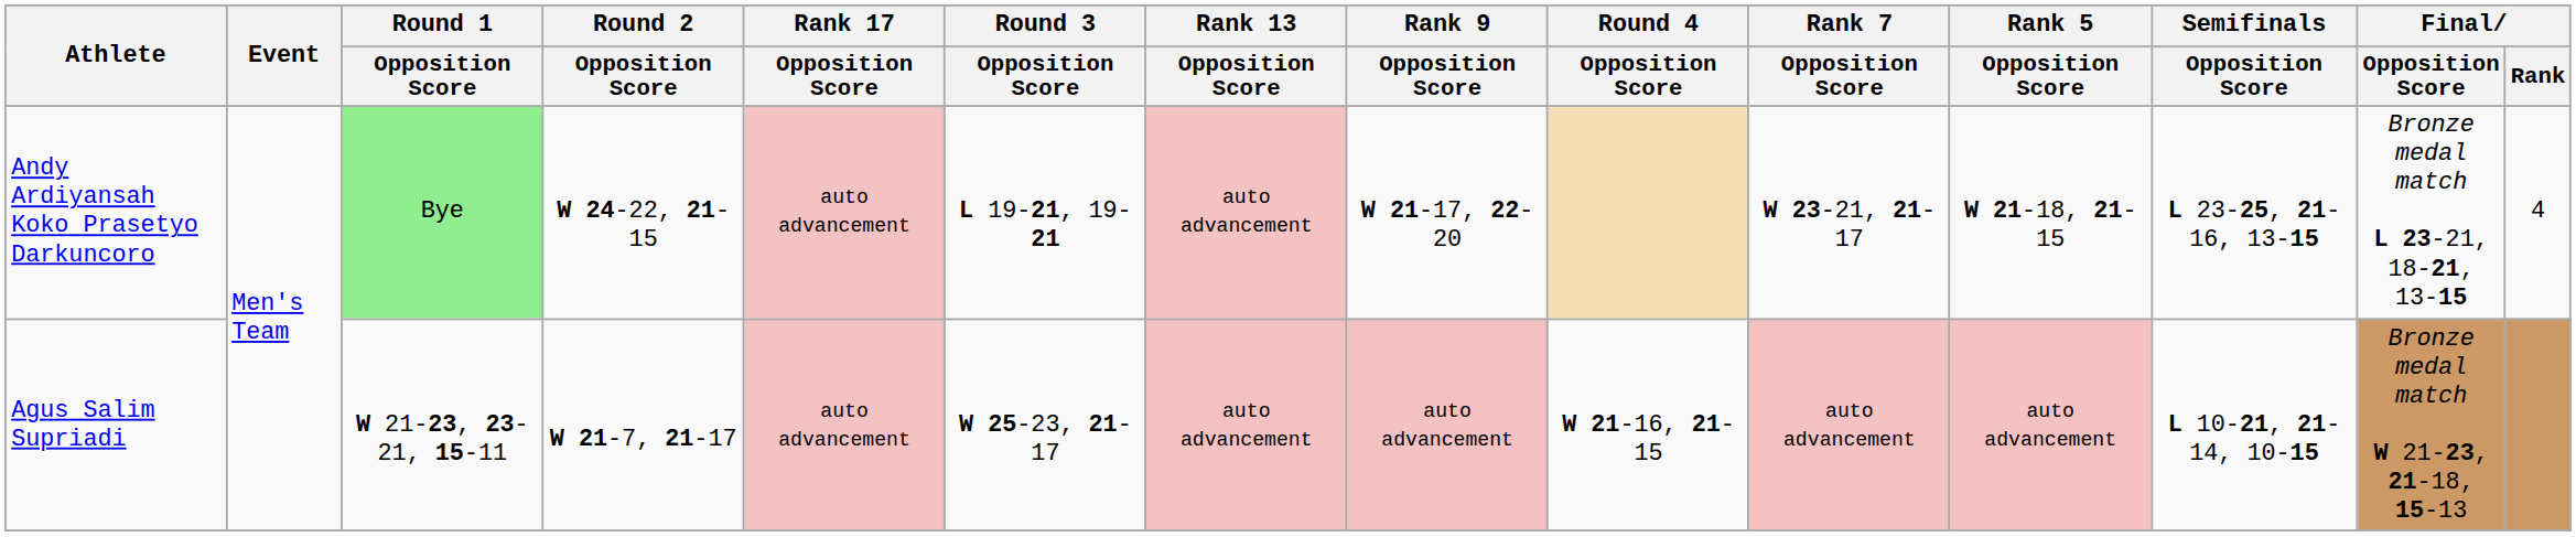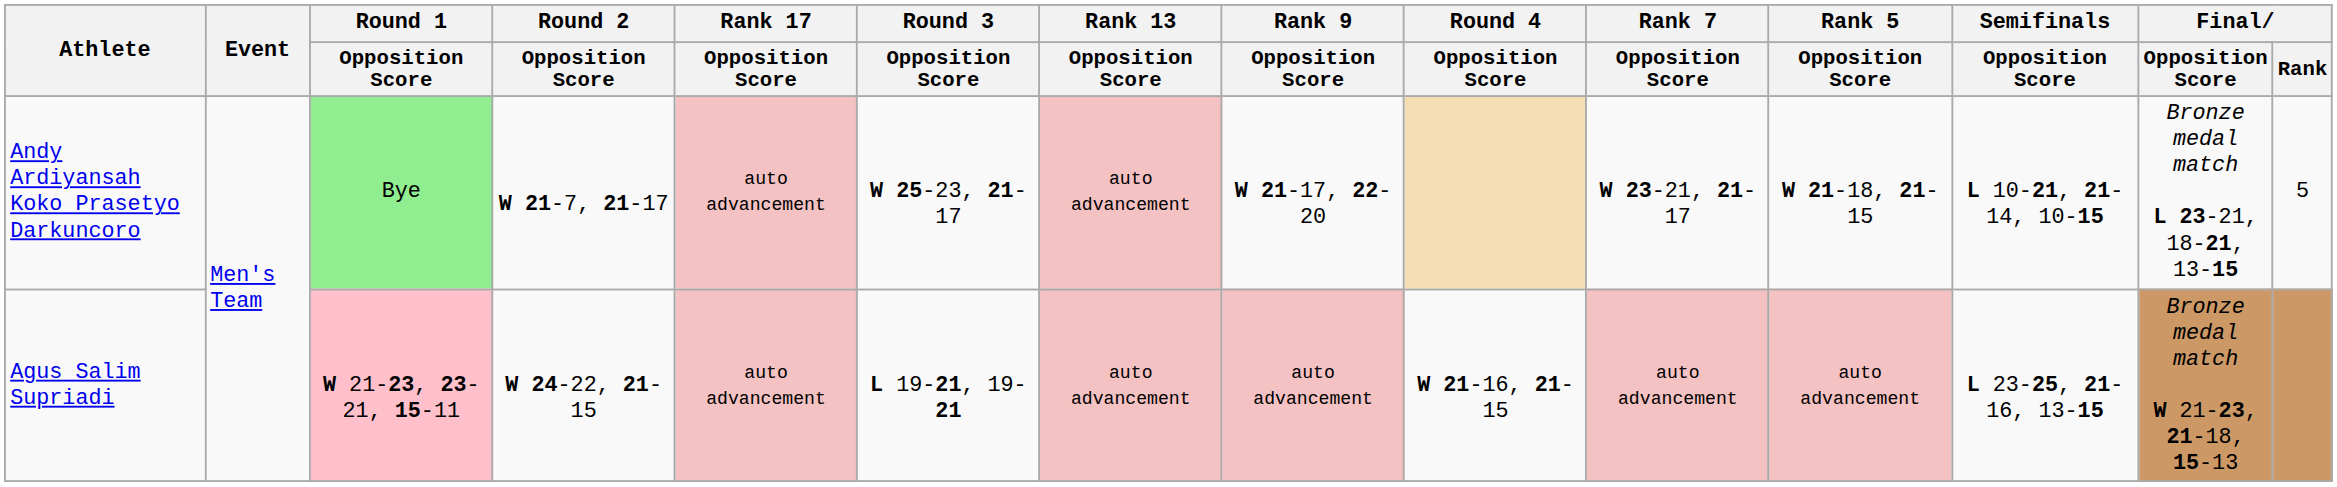Andy Ardiyansah Koko Prasetyo Darkuncoro | Round 2 / Opposition Score: W 24-22, 21-15 -> W 21-7, 21-17
Andy Ardiyansah Koko Prasetyo Darkuncoro | Round 3 / Opposition Score: L 19-21, 19-21 -> W 25-23, 21-17
Andy Ardiyansah Koko Prasetyo Darkuncoro | Semifinals / Opposition Score: L 23-25, 21-16, 13-15 -> L 10-21, 21-14, 10-15
Andy Ardiyansah Koko Prasetyo Darkuncoro | Final / Rank: 4 -> 5
Agus Salim Supriadi | Round 1 / Opposition Score: no background -> pink background
Agus Salim Supriadi | Round 2 / Opposition Score: W 21-7, 21-17 -> W 24-22, 21-15
Agus Salim Supriadi | Round 3 / Opposition Score: W 25-23, 21-17 -> L 19-21, 19-21
Agus Salim Supriadi | Semifinals / Opposition Score: L 10-21, 21-14, 10-15 -> L 23-25, 21-16, 13-15
